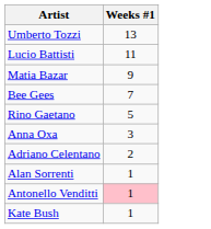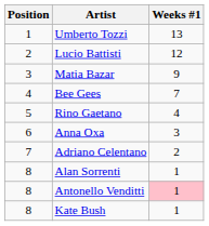+ column: Position | 1 | 2 | 3 | 4 | 5 | 6 | 7 | 8 | 8 | 8
Lucio Battisti | Weeks #1: 11 -> 12
Rino Gaetano | Weeks #1: 5 -> 4
